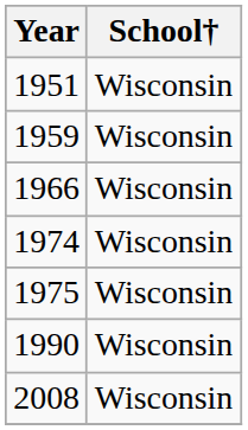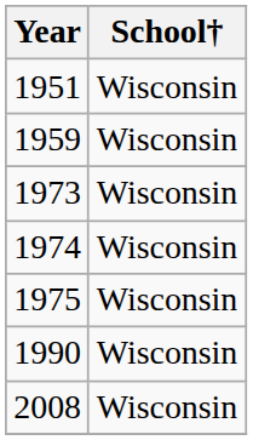- row: 1966 | Wisconsin
+ row: 1973 | Wisconsin
